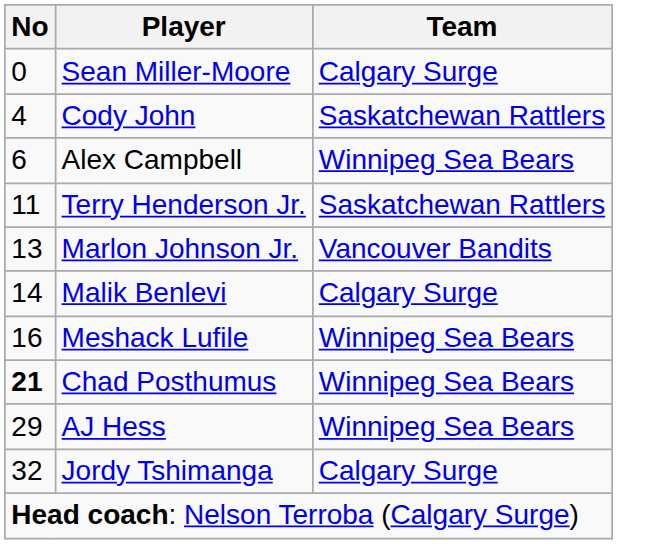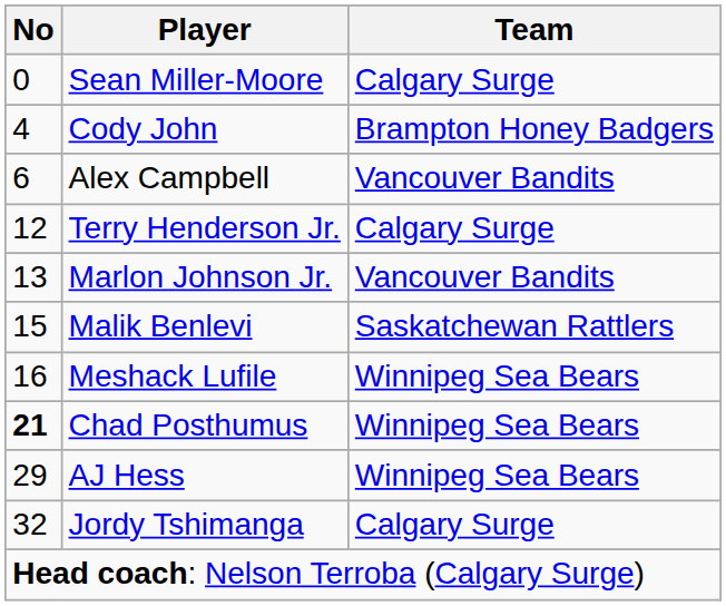Cody John | Team: Saskatchewan Rattlers -> Brampton Honey Badgers
Alex Campbell | Team: Winnipeg Sea Bears -> Vancouver Bandits
Terry Henderson Jr. | No: 11 -> 12
Terry Henderson Jr. | Team: Saskatchewan Rattlers -> Calgary Surge
Malik Benlevi | No: 14 -> 15
Malik Benlevi | Team: Calgary Surge -> Saskatchewan Rattlers
